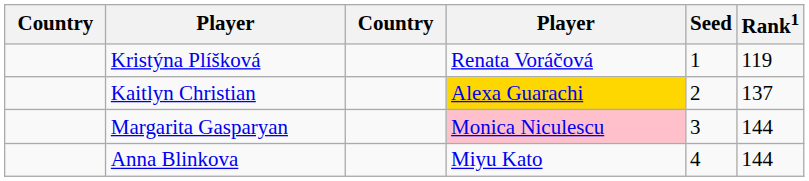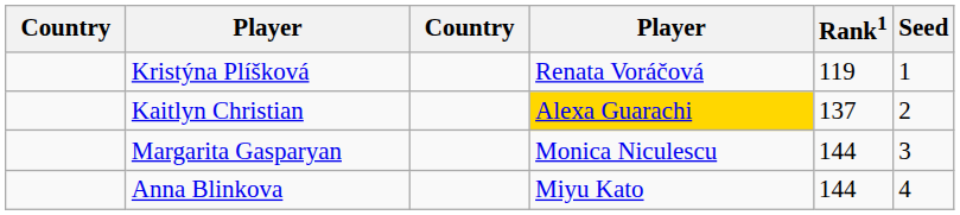columns swapped: Rank1 <-> Seed
Margarita Gasparyan | column 4: pink background -> no background
